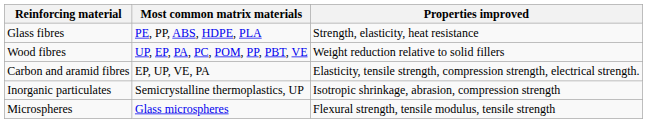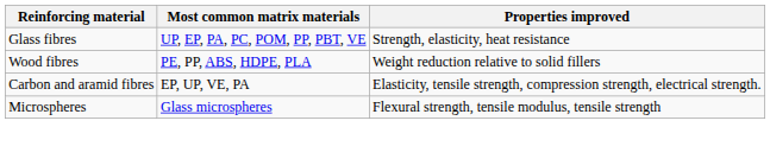Glass fibres | Most common matrix materials: PE, PP, ABS, HDPE, PLA -> UP, EP, PA, PC, POM, PP, PBT, VE
Wood fibres | Most common matrix materials: UP, EP, PA, PC, POM, PP, PBT, VE -> PE, PP, ABS, HDPE, PLA
- row: Inorganic particulates | Semicrystalline thermoplastics, UP | Isotropic shrinkage, abrasion, compression strength
